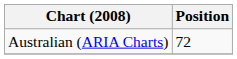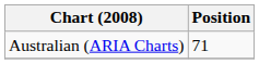Australian (ARIA Charts) | Position: 72 -> 71
